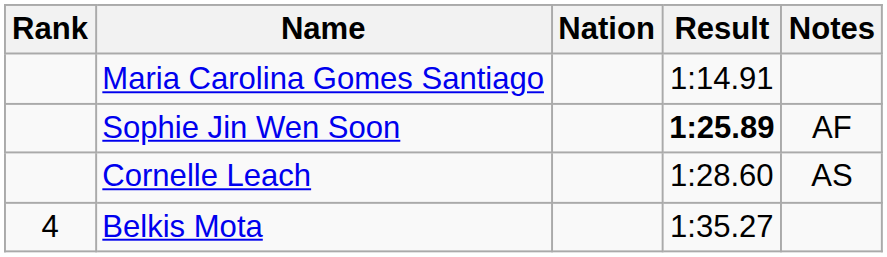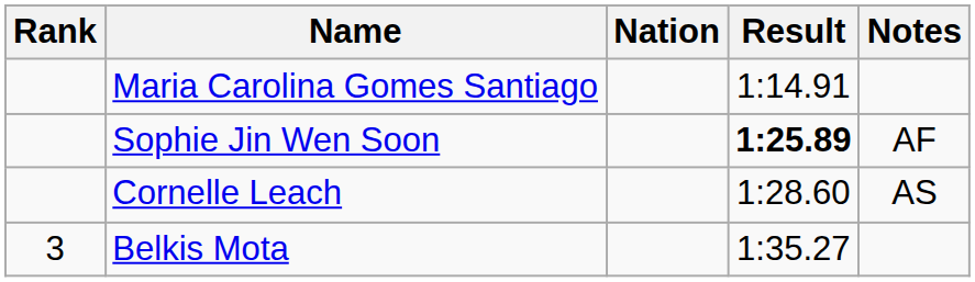Belkis Mota | Rank: 4 -> 3
